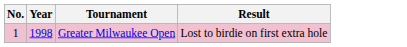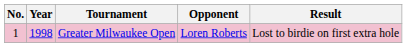+ column: Opponent | Loren Roberts
